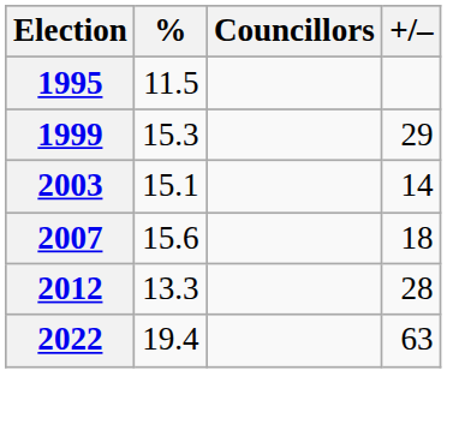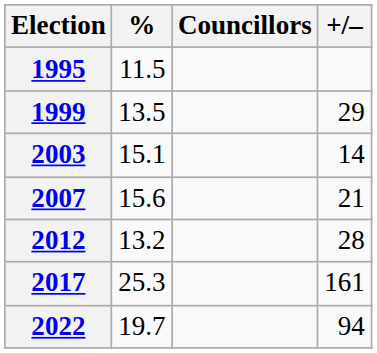1999 | %: 15.3 -> 13.5
2007 | +/–: 18 -> 21
2012 | %: 13.3 -> 13.2
+ row: 2017 | 25.3 | 161
2022 | %: 19.4 -> 19.7
2022 | +/–: 63 -> 94
